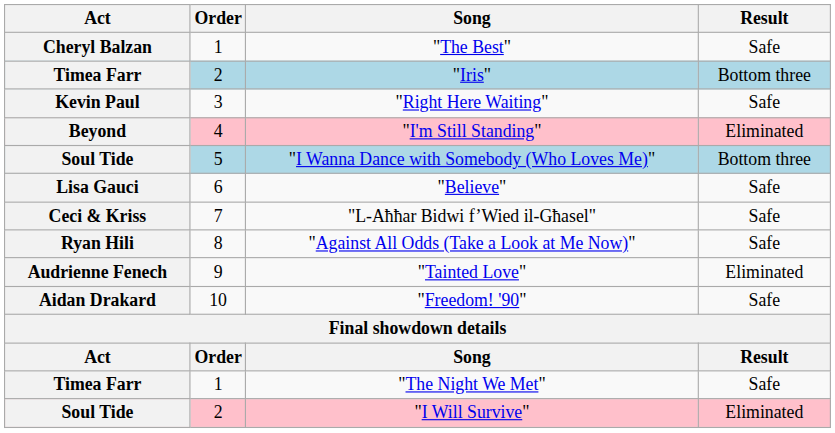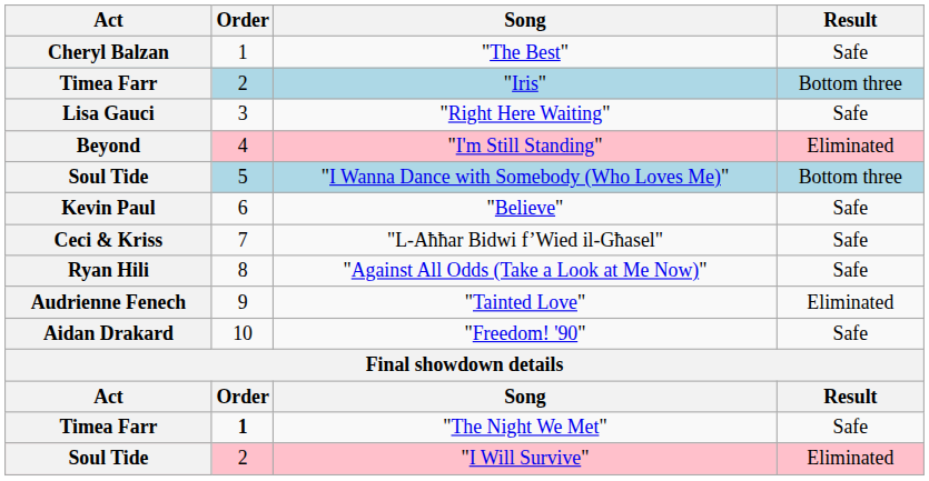"Right Here Waiting" | Act: Kevin Paul -> Lisa Gauci
"Believe" | Act: Lisa Gauci -> Kevin Paul
"The Night We Met" | Order: normal -> bold
